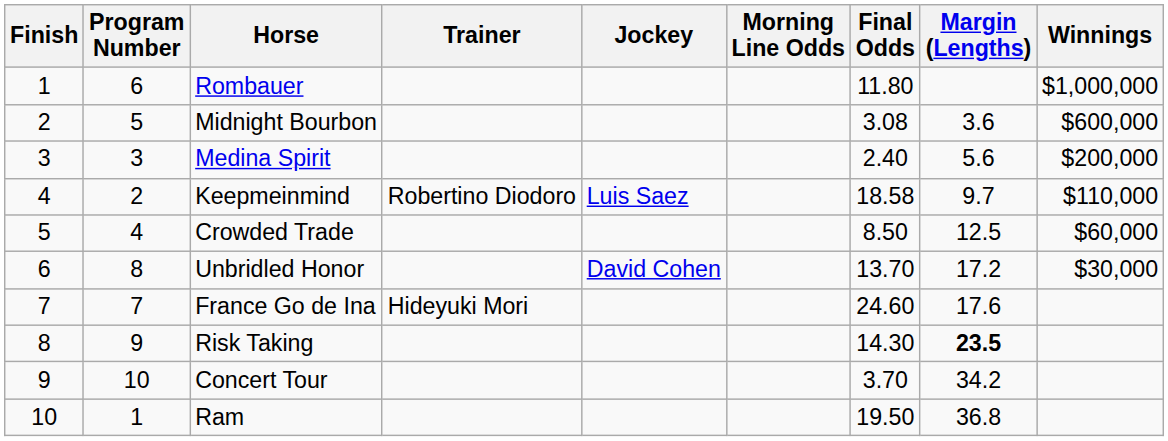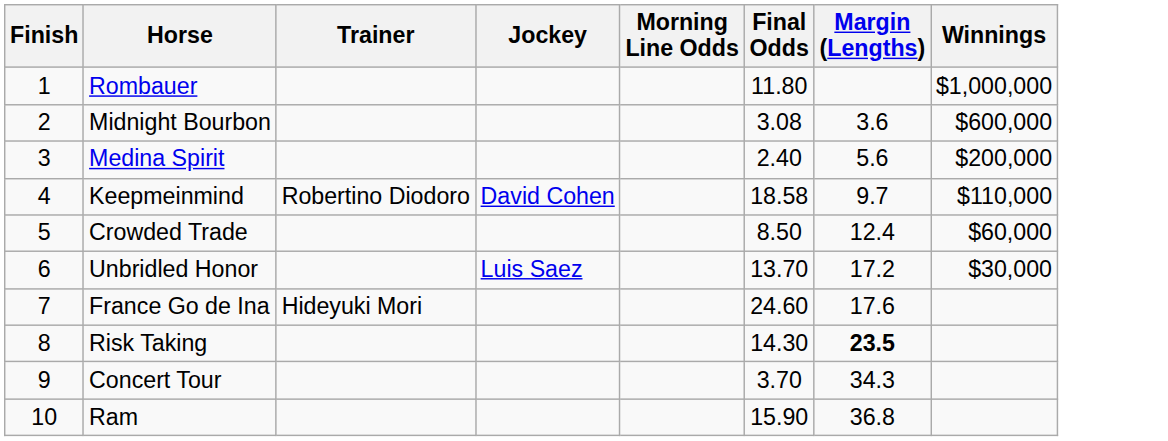- column: Program Number | 6 | 5 | 3 | 2 | 4 | 8 | 7 | 9 | 10 | 1
Keepmeinmind | Jockey: Luis Saez -> David Cohen
Crowded Trade | Margin (Lengths): 12.5 -> 12.4
Unbridled Honor | Jockey: David Cohen -> Luis Saez
Concert Tour | Margin (Lengths): 34.2 -> 34.3
Ram | Final Odds: 19.50 -> 15.90
